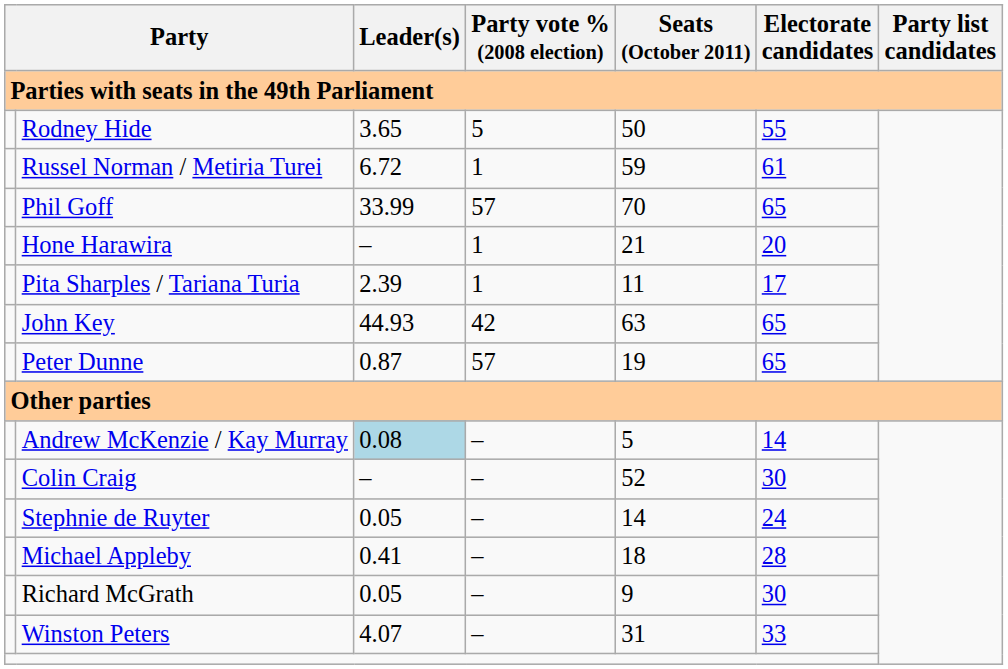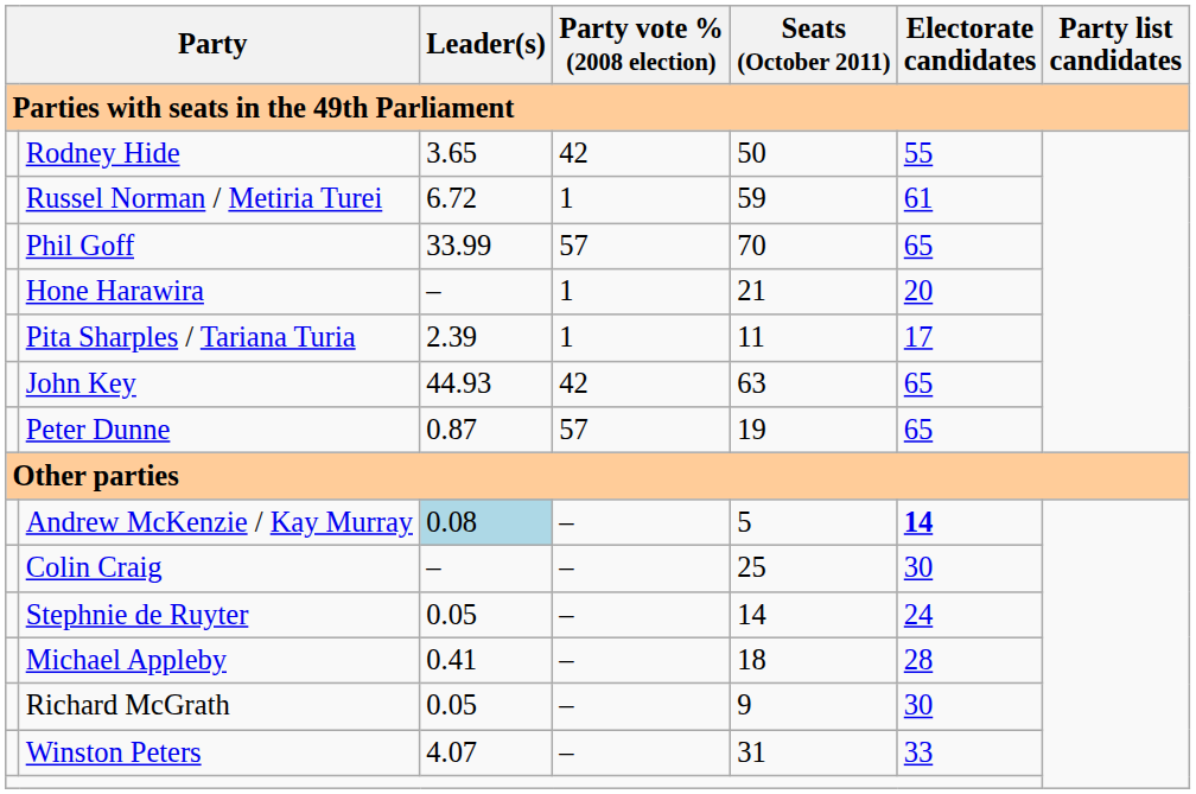Rodney Hide | Party vote % (2008 election): 5 -> 42
Andrew McKenzie / Kay Murray | Electorate candidates: normal -> bold
Colin Craig | Seats (October 2011): 52 -> 25
